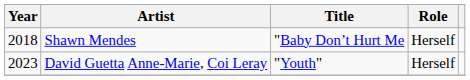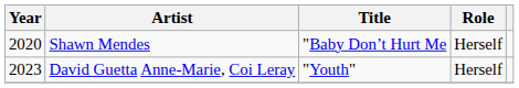Shawn Mendes | Year: 2018 -> 2020
